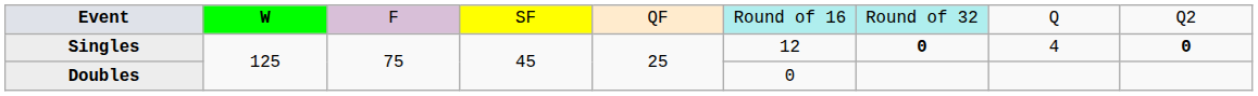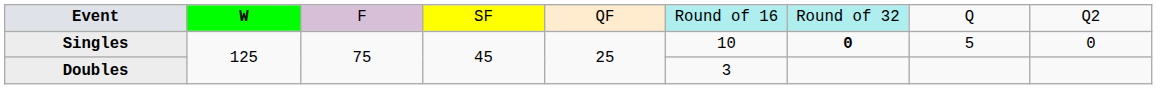Singles | column 6: 12 -> 10
Singles | column 8: 4 -> 5
Singles | column 9: bold -> normal
Doubles | column 6: 0 -> 3
